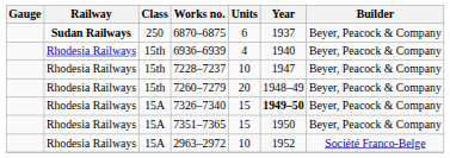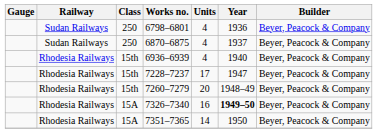+ row: Sudan Railways | 250 | 6798–6801 | 4 | 1936 | Beyer, Peacock & Company
6870–6875 | Railway: bold -> normal
6870–6875 | Units: 6 -> 4
7228–7237 | Units: 10 -> 17
7326–7340 | Units: 15 -> 16
7351–7365 | Units: 15 -> 14
- row: Rhodesia Railways | 15A | 2963–2972 | 10 | 1952 | Société Franco-Belge
